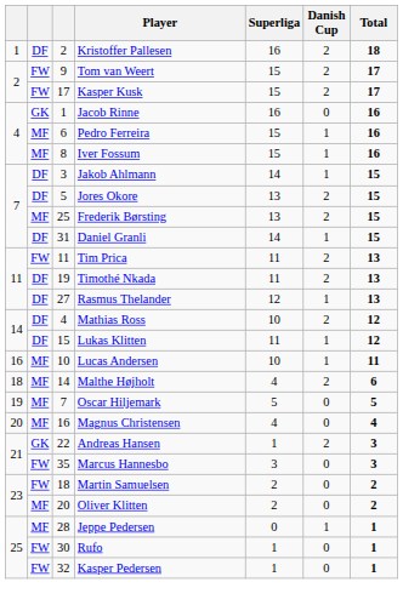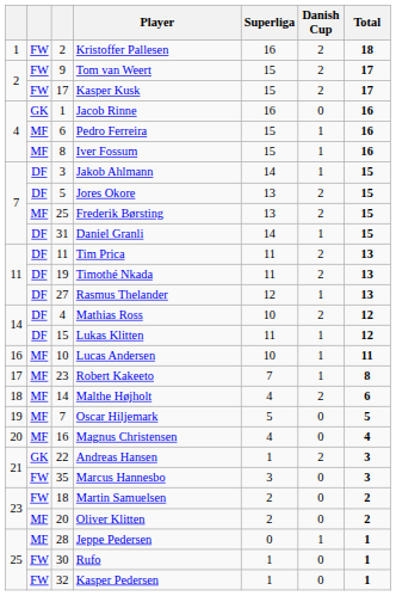Kristoffer Pallesen | column 2: DF -> FW
Tim Prica | column 2: FW -> DF
+ row: 17 | MF | 23 | Robert Kakeeto | 7 | 1 | 8
